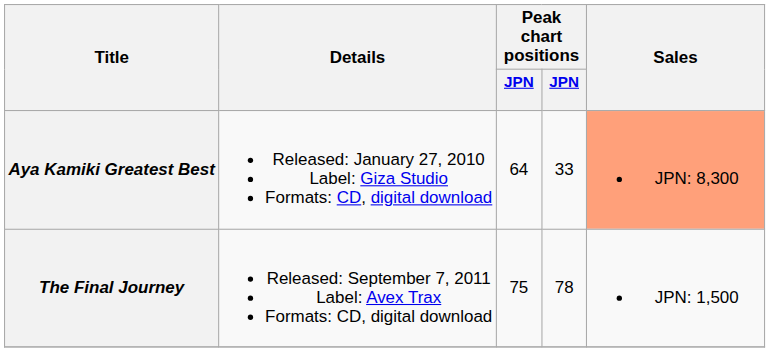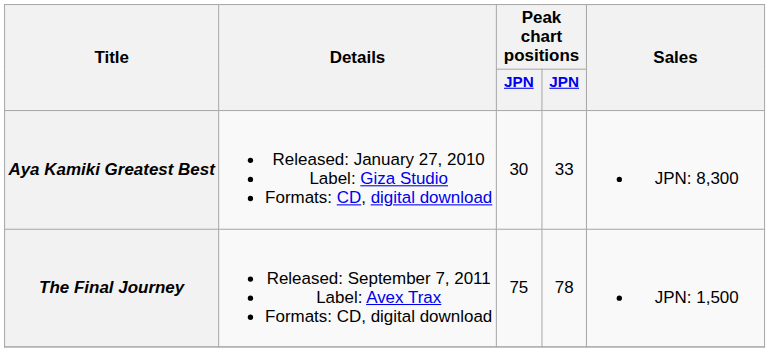Aya Kamiki Greatest Best | column 3: 64 -> 30
Aya Kamiki Greatest Best | Sales: lightsalmon background -> no background
